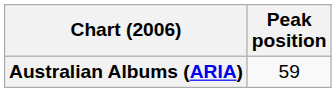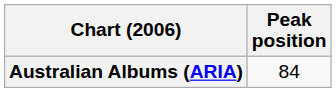Australian Albums (ARIA) | Peak position: 59 -> 84
